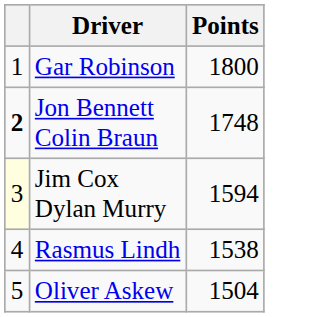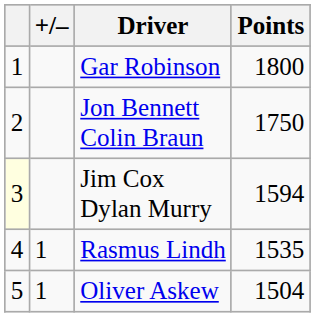+ column: +/– | 1 | 1
Jon Bennett Colin Braun | column 1: bold -> normal
Jon Bennett Colin Braun | Points: 1748 -> 1750
Rasmus Lindh | Points: 1538 -> 1535
